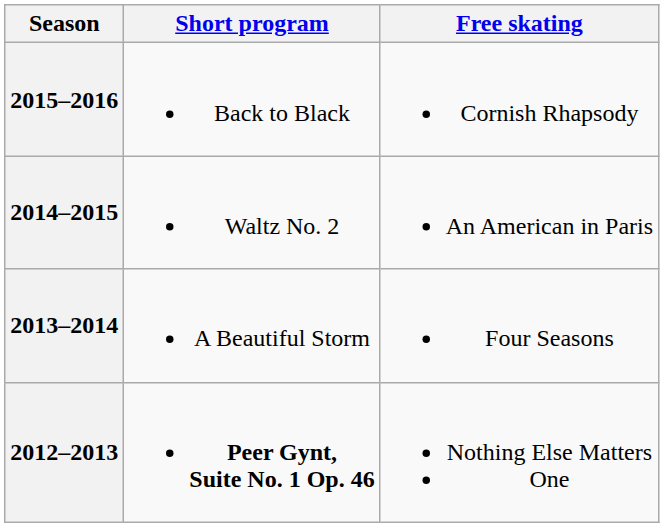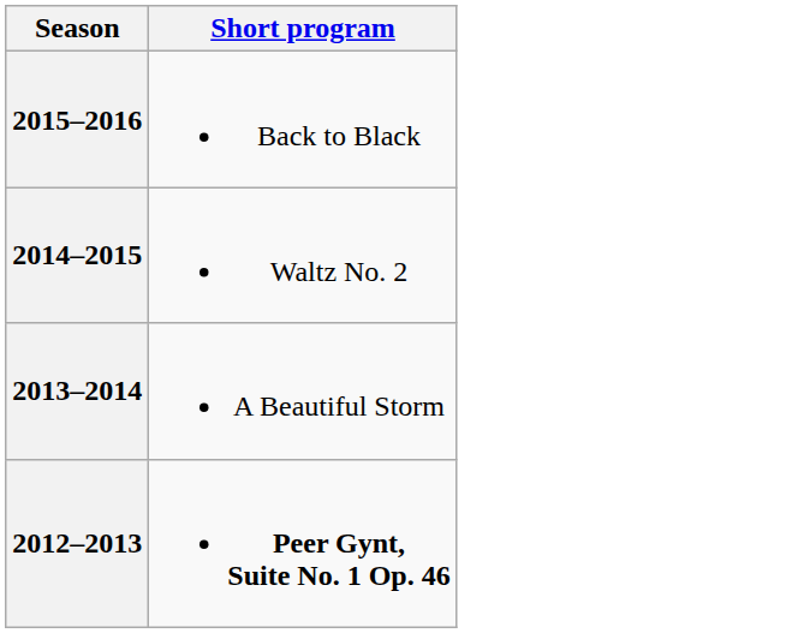- column: Free skating | Cornish Rhapsody | An American in Paris | Four Seasons | Nothing Else Matters One
